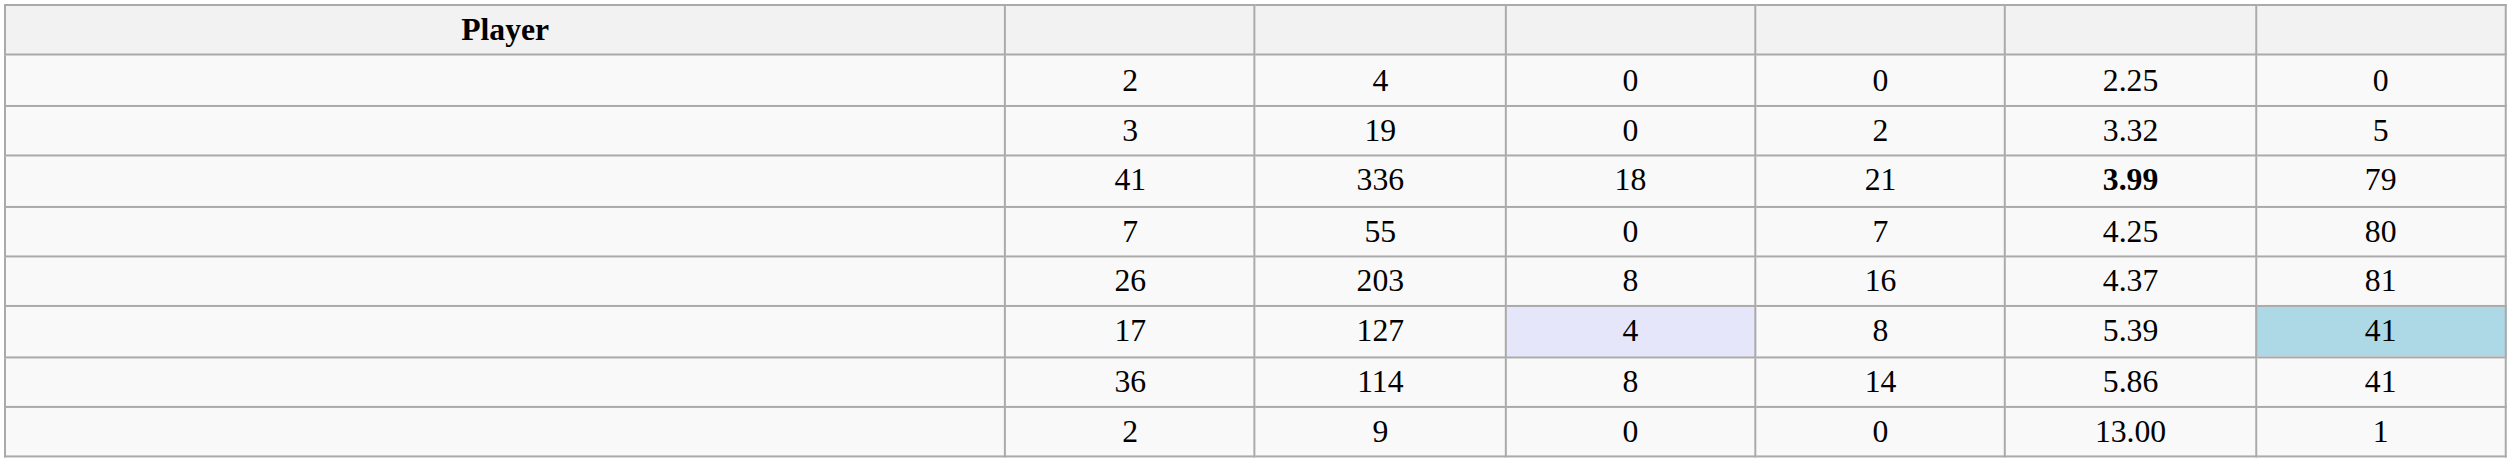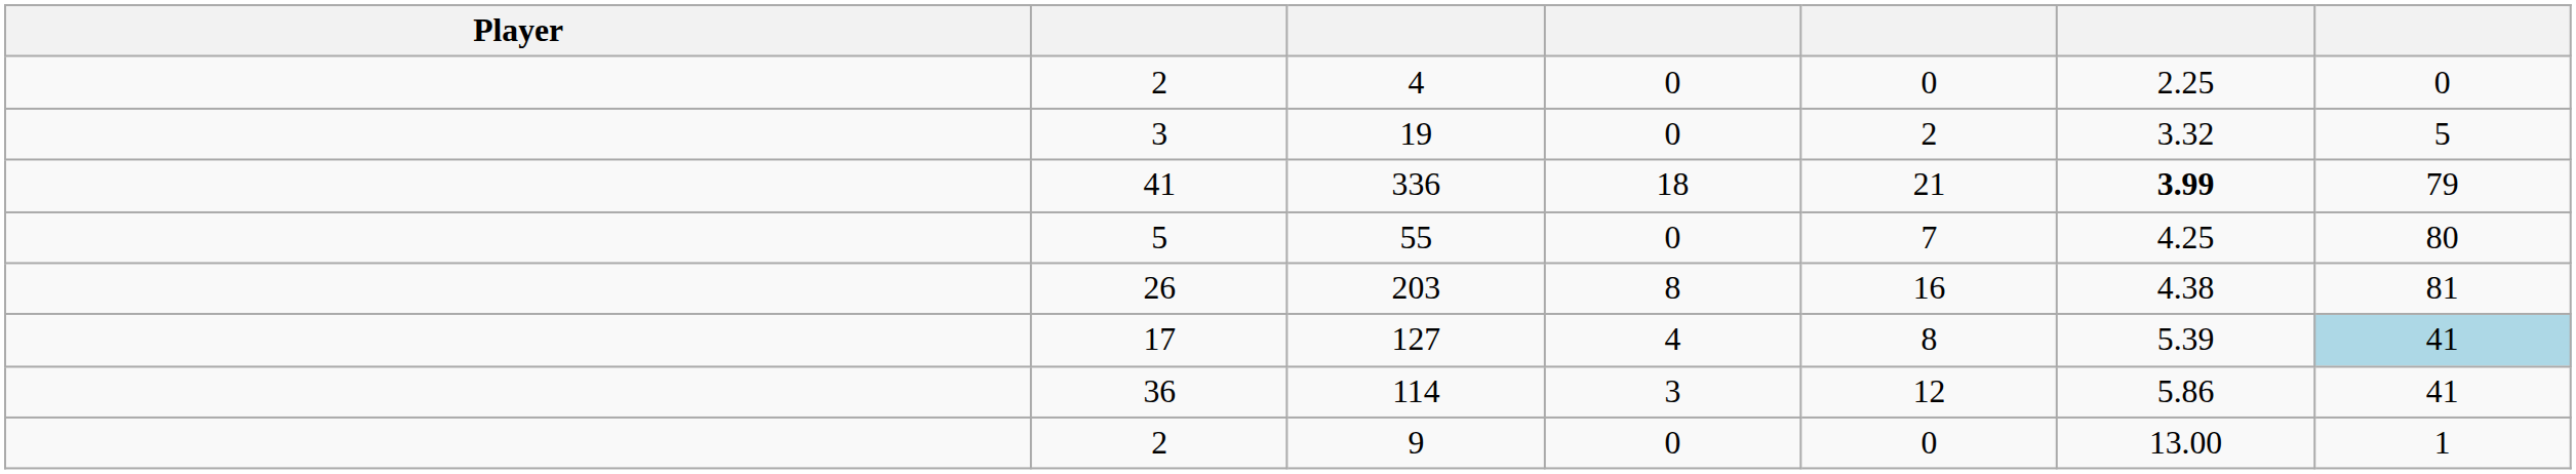55 | column 2: 7 -> 5
203 | column 6: 4.37 -> 4.38
127 | column 4: lavender background -> no background
114 | column 4: 8 -> 3
114 | column 5: 14 -> 12
